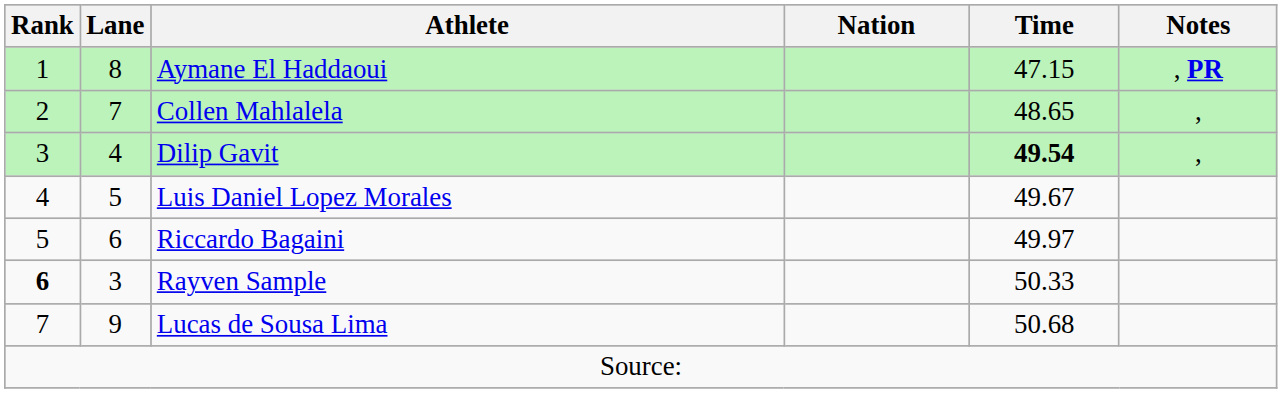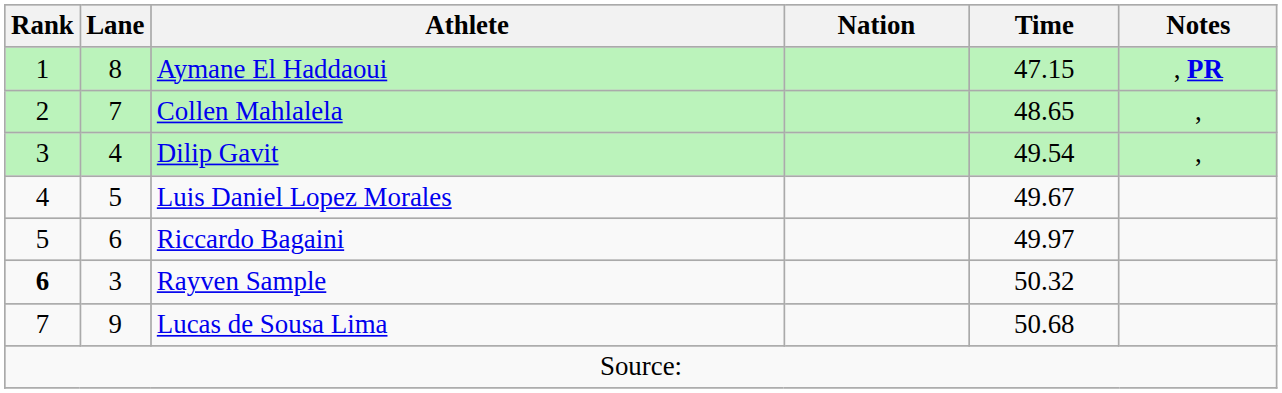Dilip Gavit | Time: bold -> normal
Rayven Sample | Time: 50.33 -> 50.32
